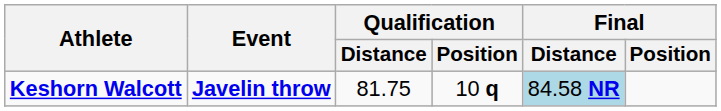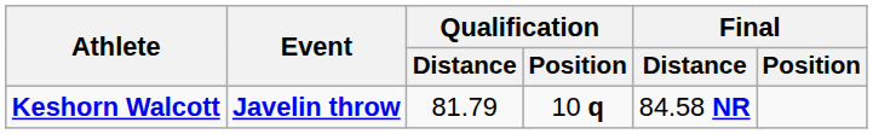Keshorn Walcott | Qualification / Distance: 81.75 -> 81.79
Keshorn Walcott | Final / Distance: lightblue background -> no background
